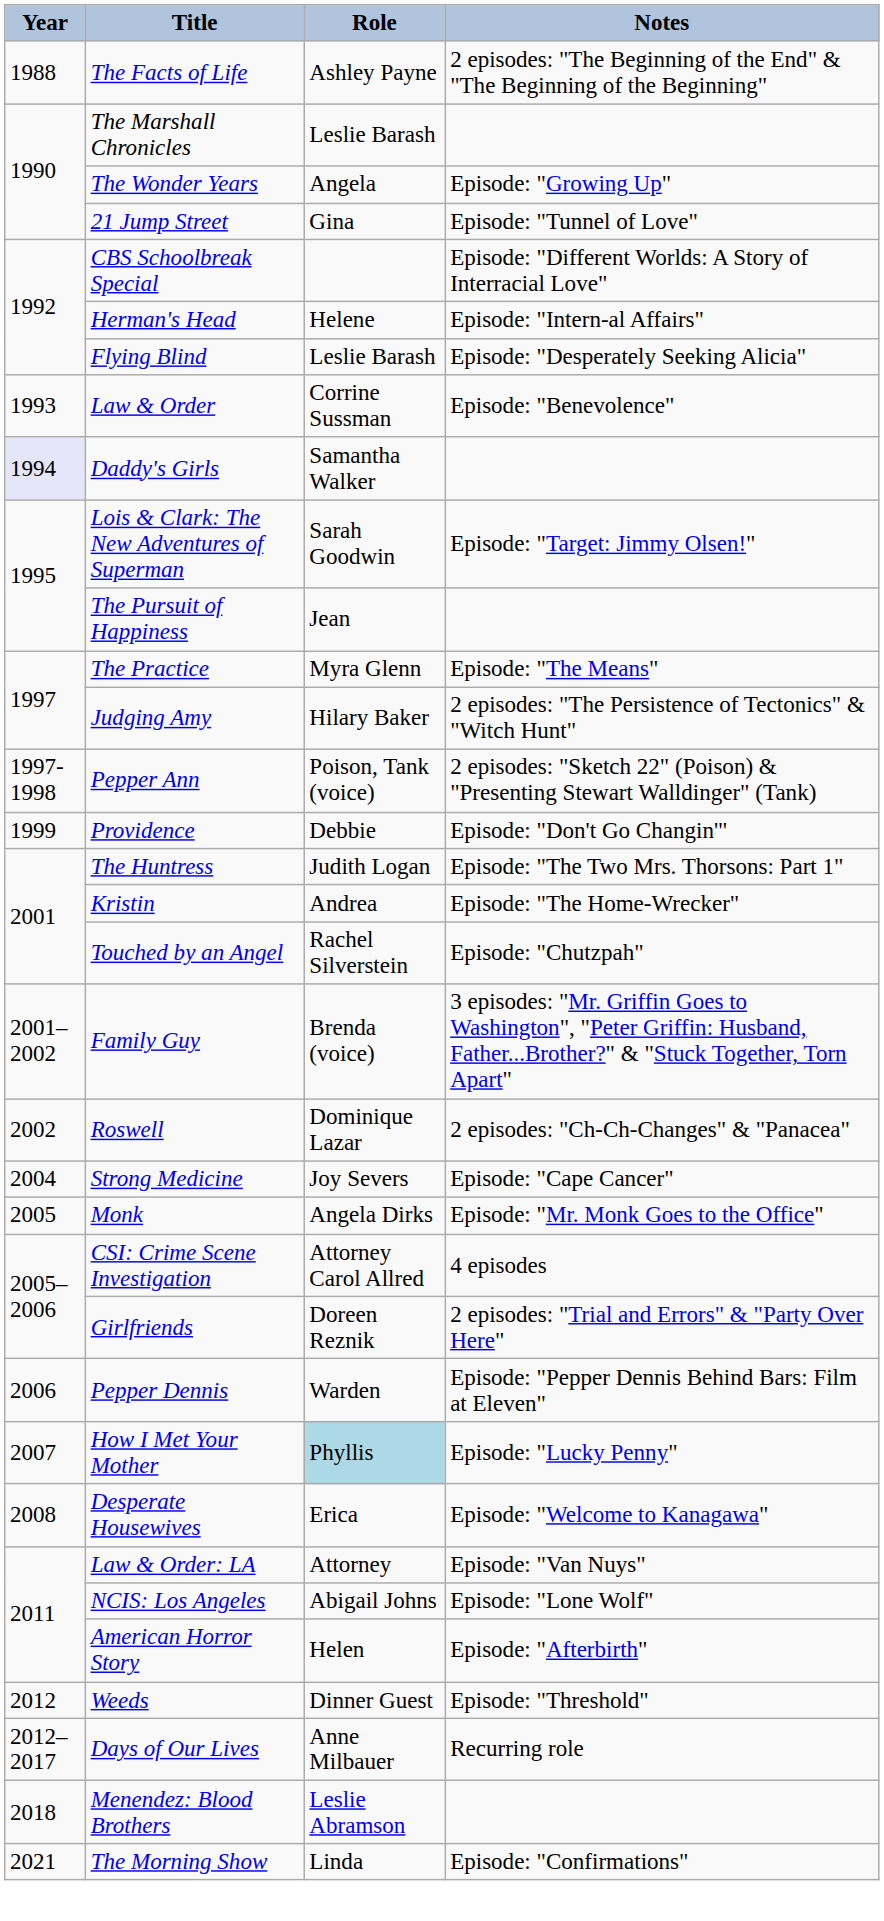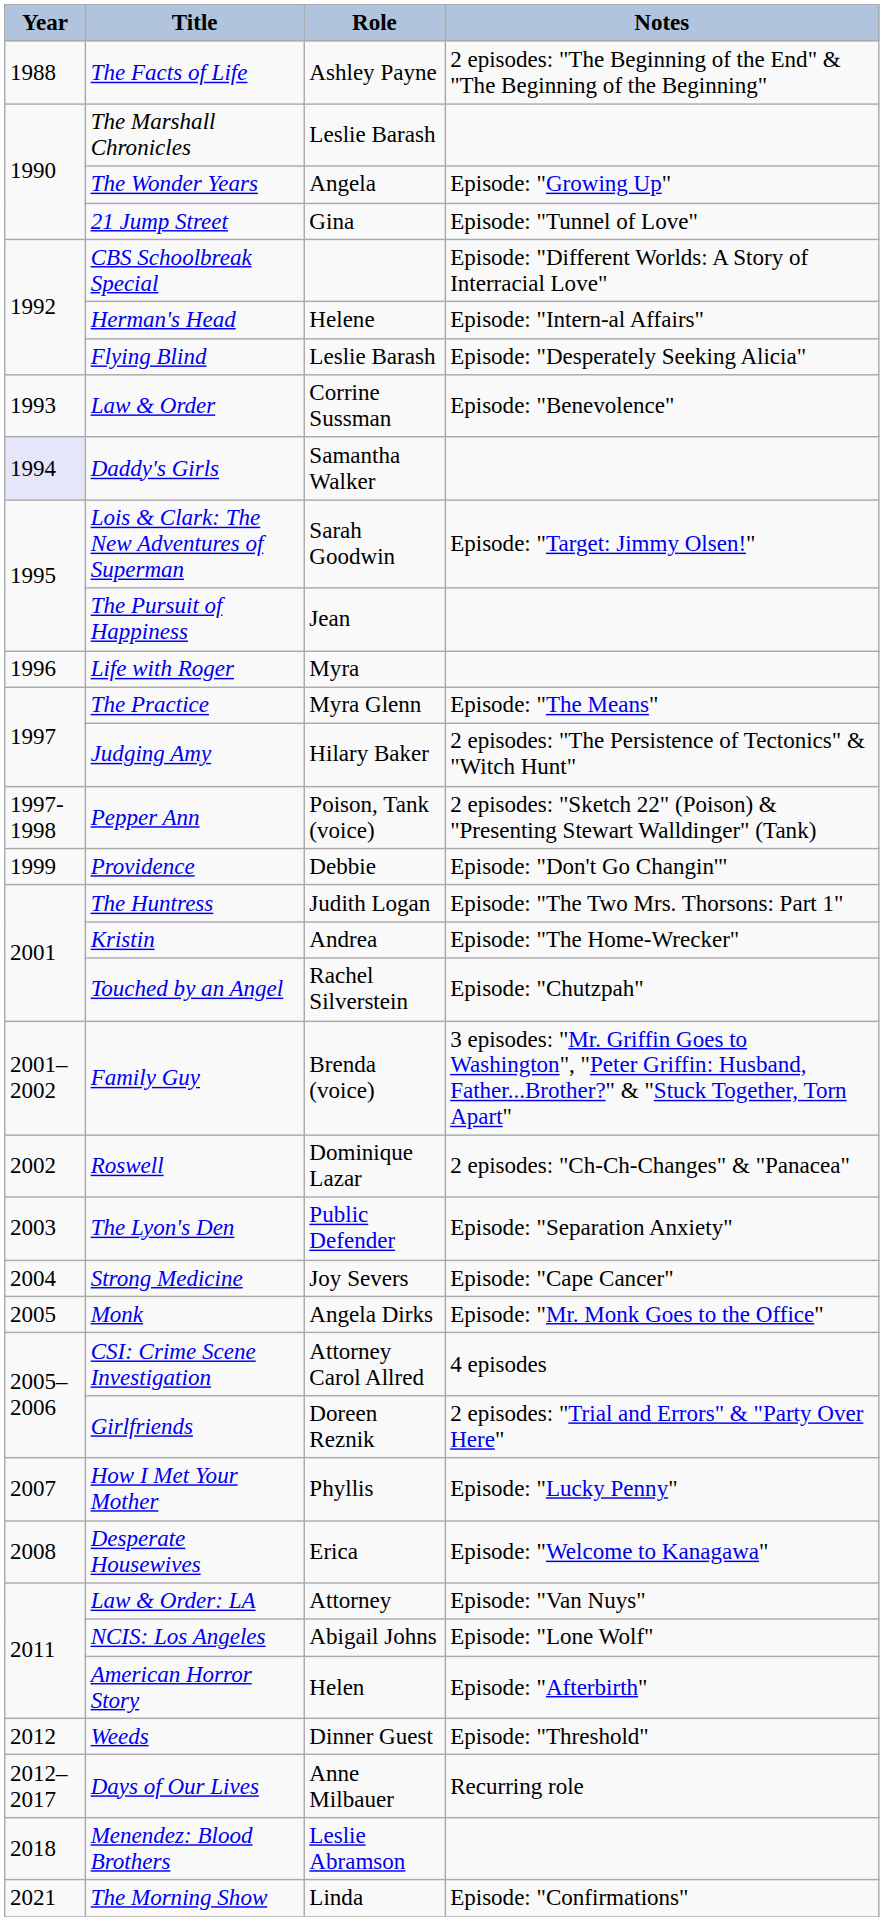+ row: 1996 | Life with Roger | Myra
+ row: 2003 | The Lyon's Den | Public Defender | Episode: "Separation Anxiety"
- row: 2006 | Pepper Dennis | Warden | Episode: "Pepper Dennis Behind Bars: Film at Eleven"
How I Met Your Mother | Role: lightblue background -> no background
